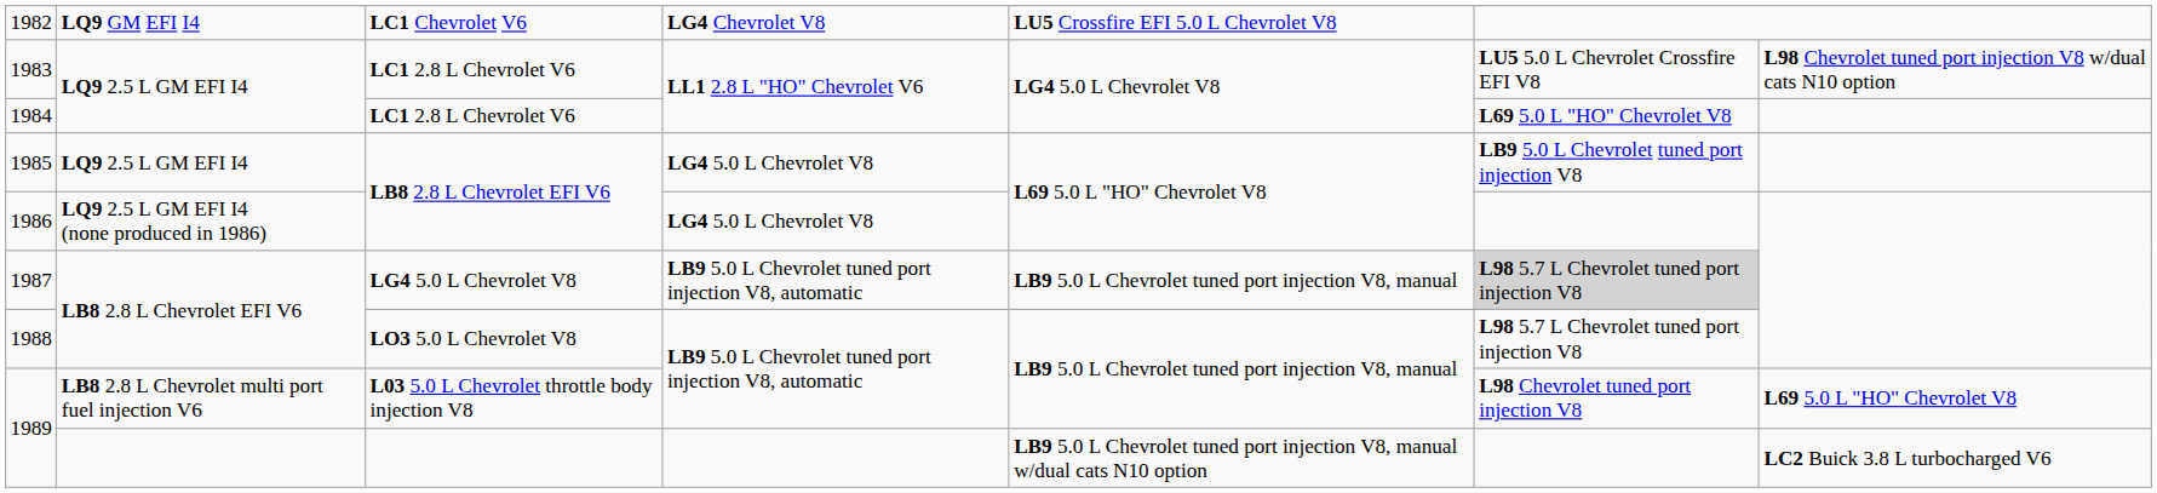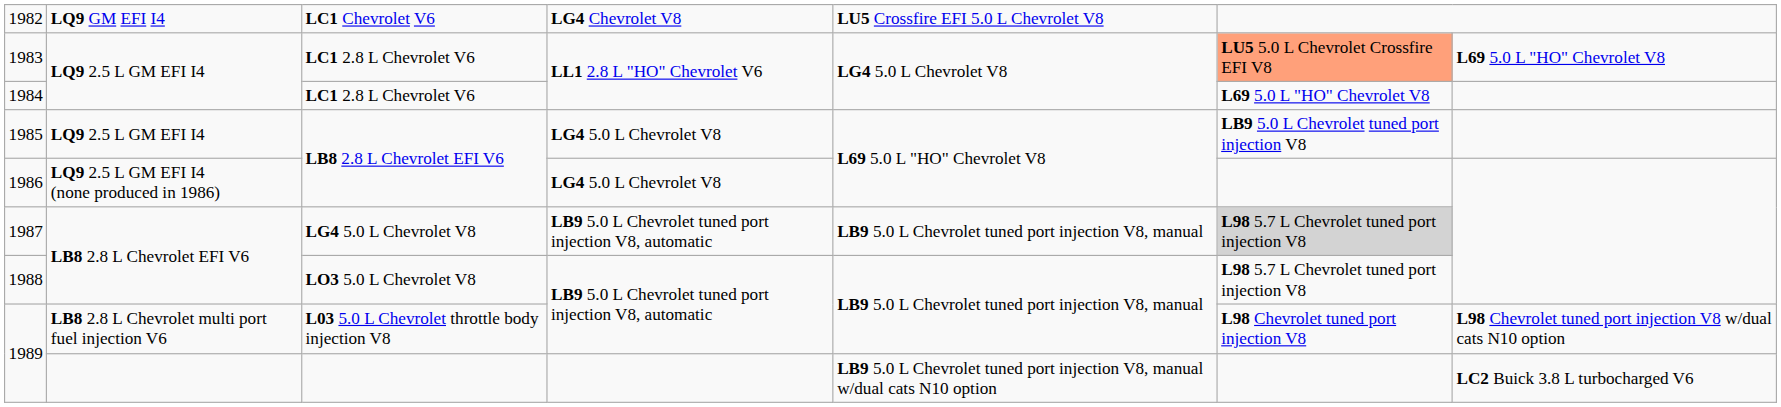1983 | column 6: no background -> lightsalmon background
1983 | column 7: L98 Chevrolet tuned port injection V8 w/dual cats N10 option -> L69 5.0 L "HO" Chevrolet V8
1989 / L03 5.0 L Chevrolet throttle body injection V8 | column 7: L69 5.0 L "HO" Chevrolet V8 -> L98 Chevrolet tuned port injection V8 w/dual cats N10 option
